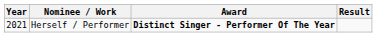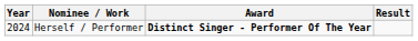Herself / Performer | Year: 2021 -> 2024
